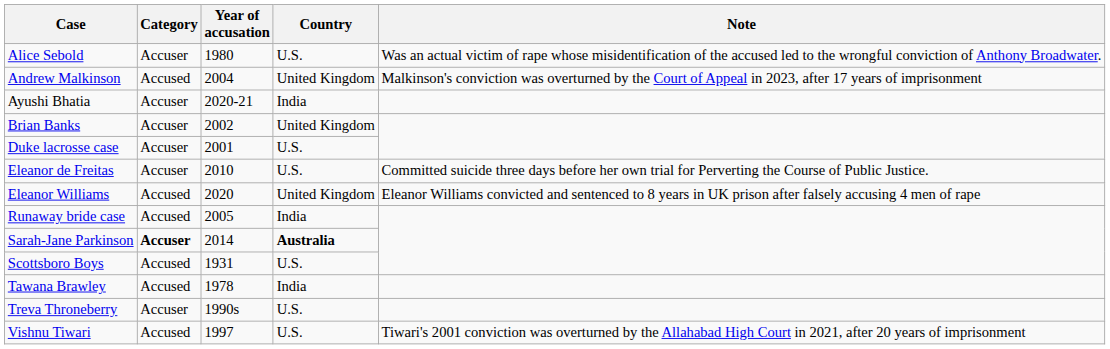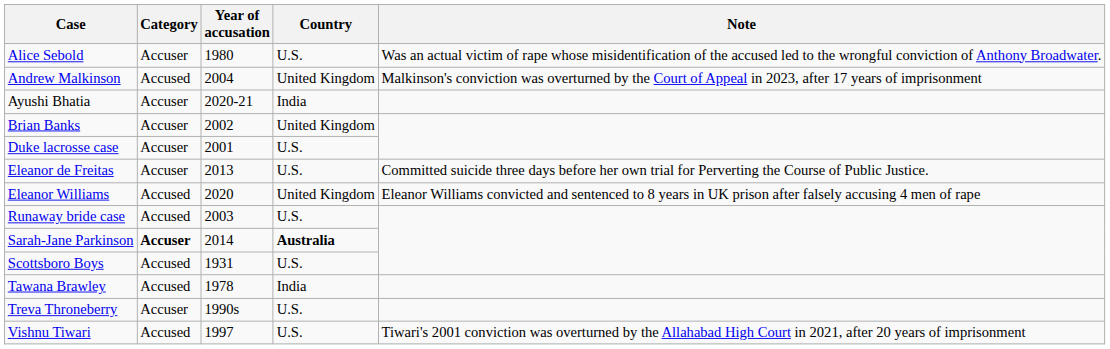Eleanor de Freitas | Year of accusation: 2010 -> 2013
Runaway bride case | Year of accusation: 2005 -> 2003
Runaway bride case | Country: India -> U.S.
